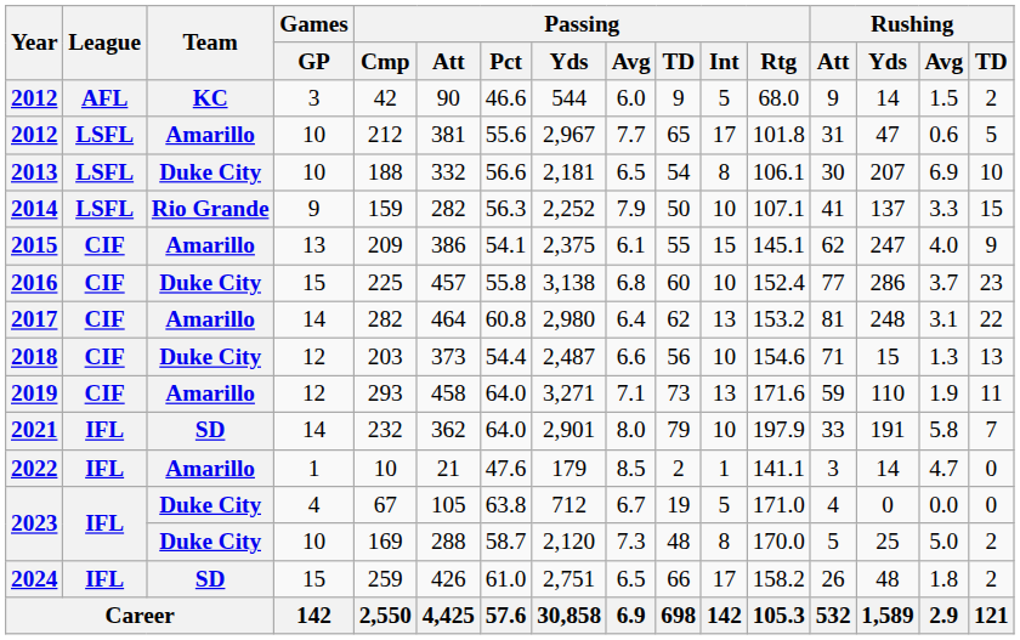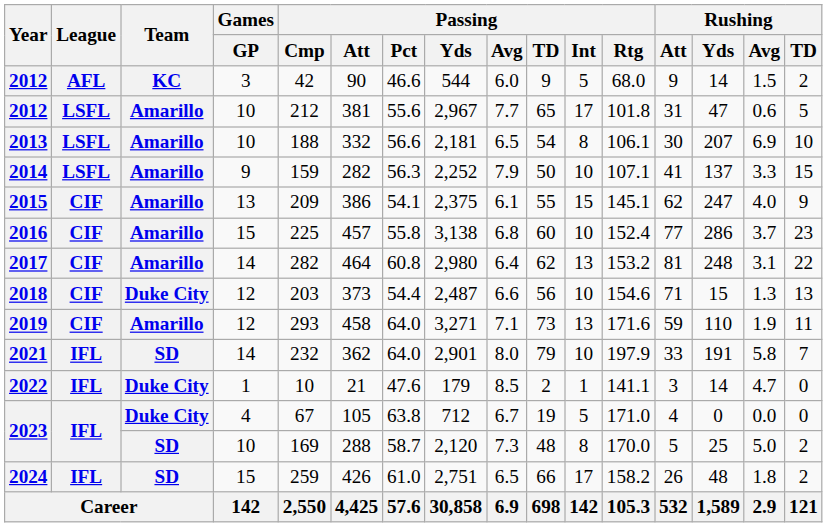2013 | Team: Duke City -> Amarillo
2014 | Team: Rio Grande -> Amarillo
2016 | Team: Duke City -> Amarillo
2022 | Team: Amarillo -> Duke City
2023 / 10 | Team: Duke City -> SD
